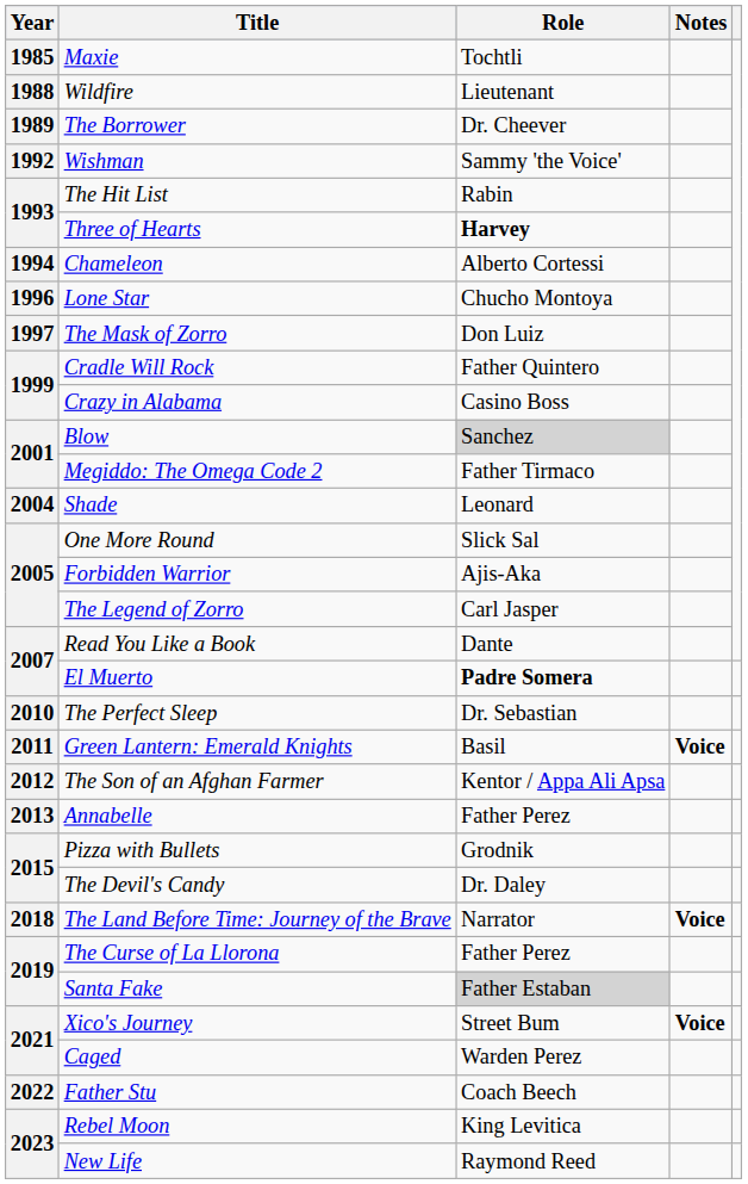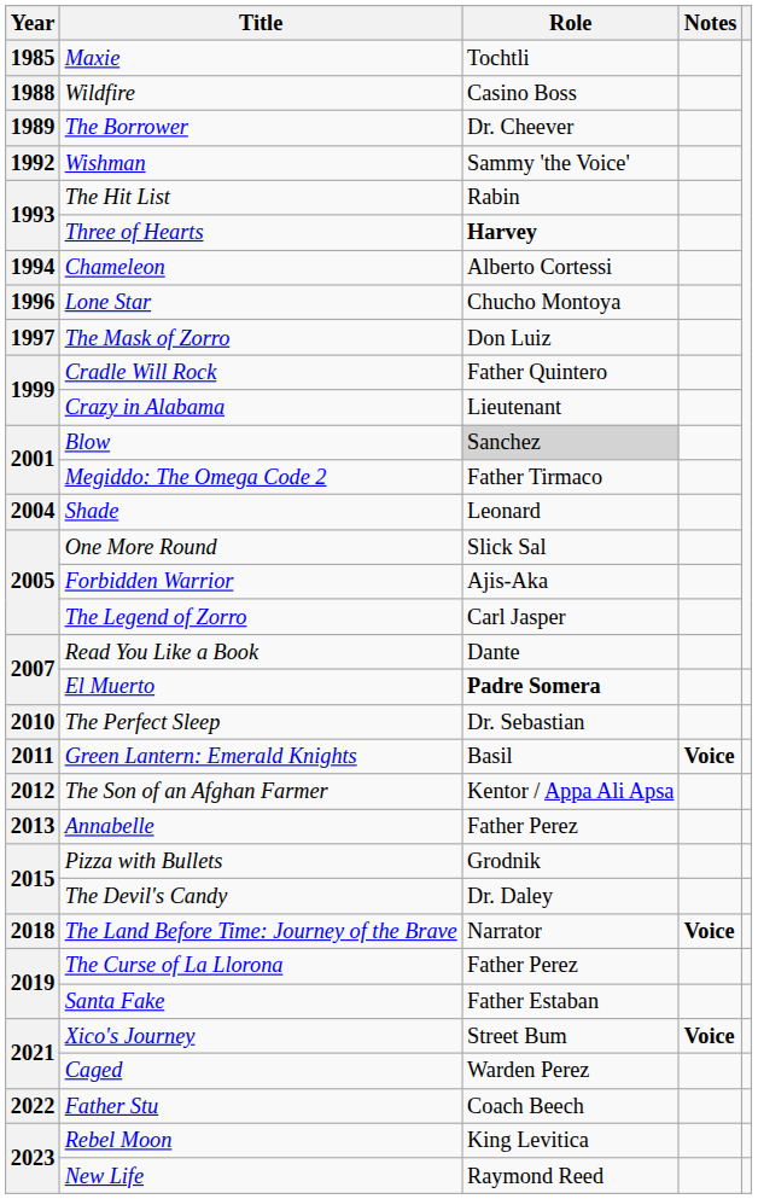Wildfire | Role: Lieutenant -> Casino Boss
Crazy in Alabama | Role: Casino Boss -> Lieutenant
Santa Fake | Role: lightgrey background -> no background
